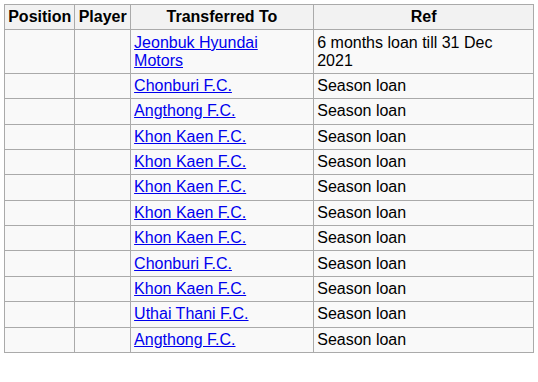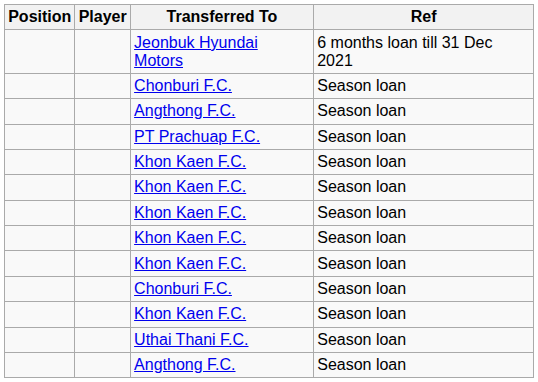+ row: PT Prachuap F.C. | Season loan
